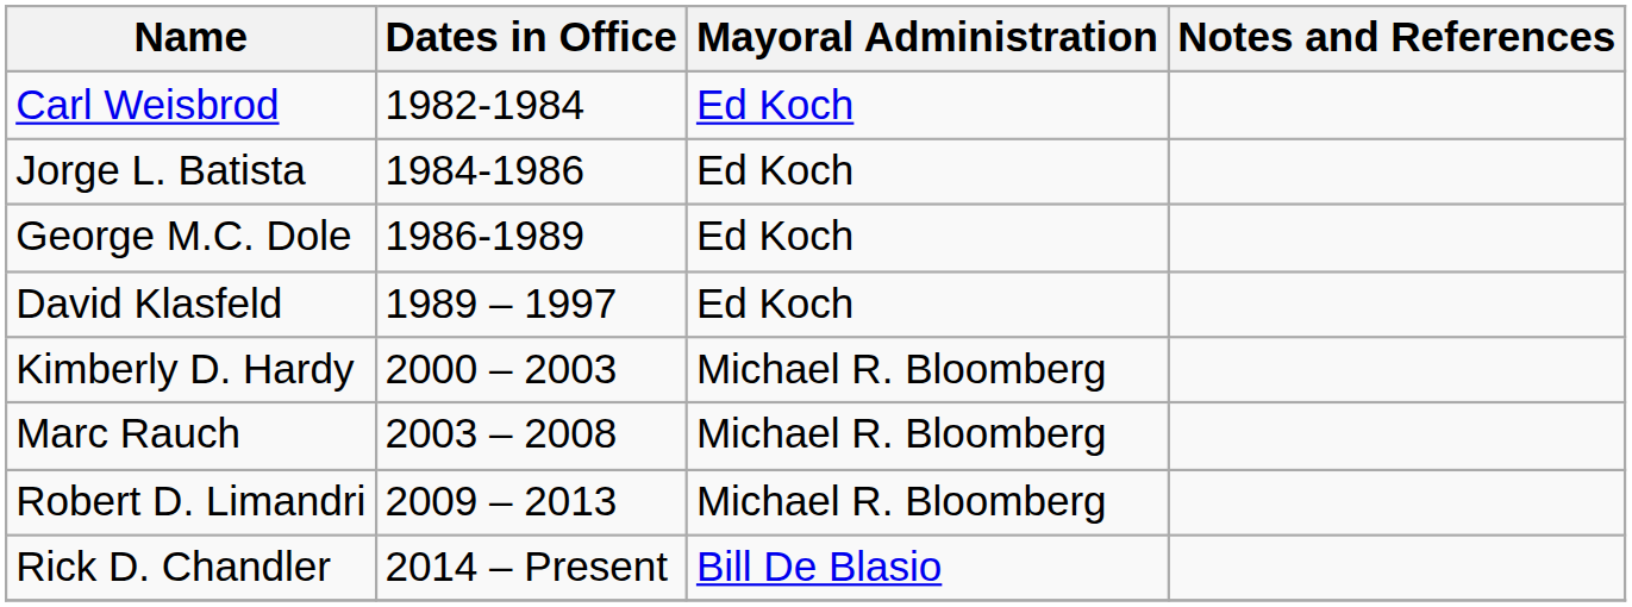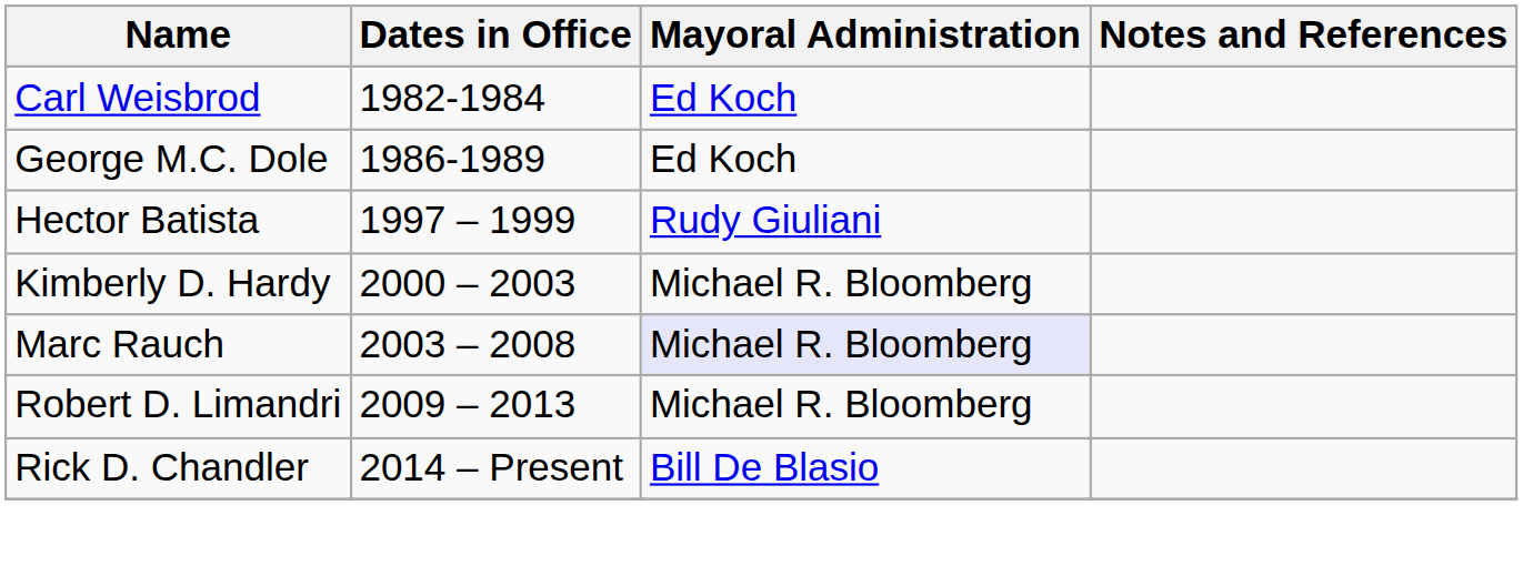- row: Jorge L. Batista | 1984-1986 | Ed Koch
- row: David Klasfeld | 1989 – 1997 | Ed Koch
+ row: Hector Batista | 1997 – 1999 | Rudy Giuliani
Marc Rauch | Mayoral Administration: no background -> lavender background
